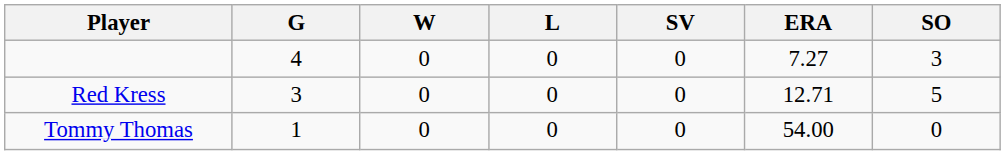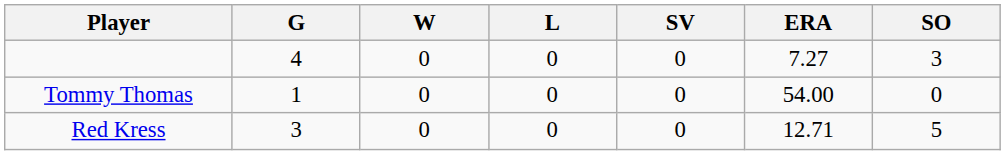rows swapped: Red Kress <-> Tommy Thomas
